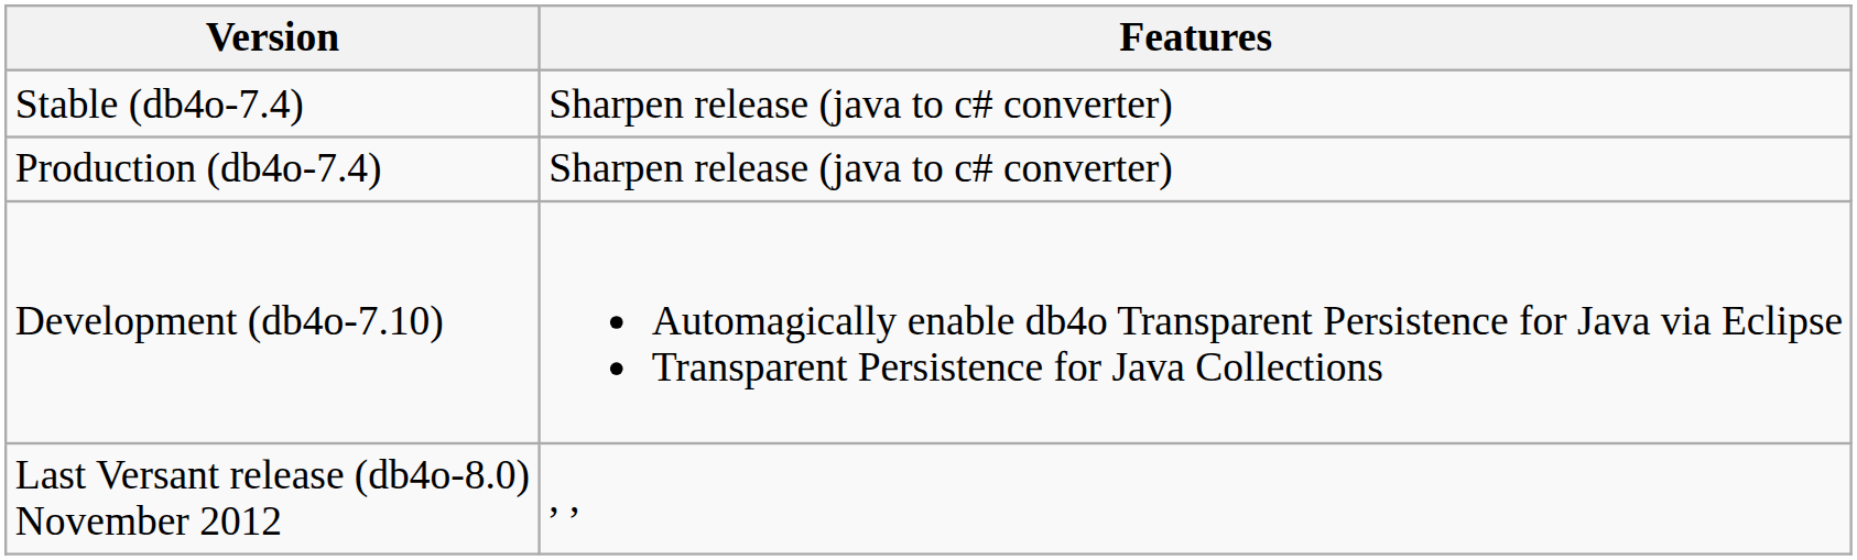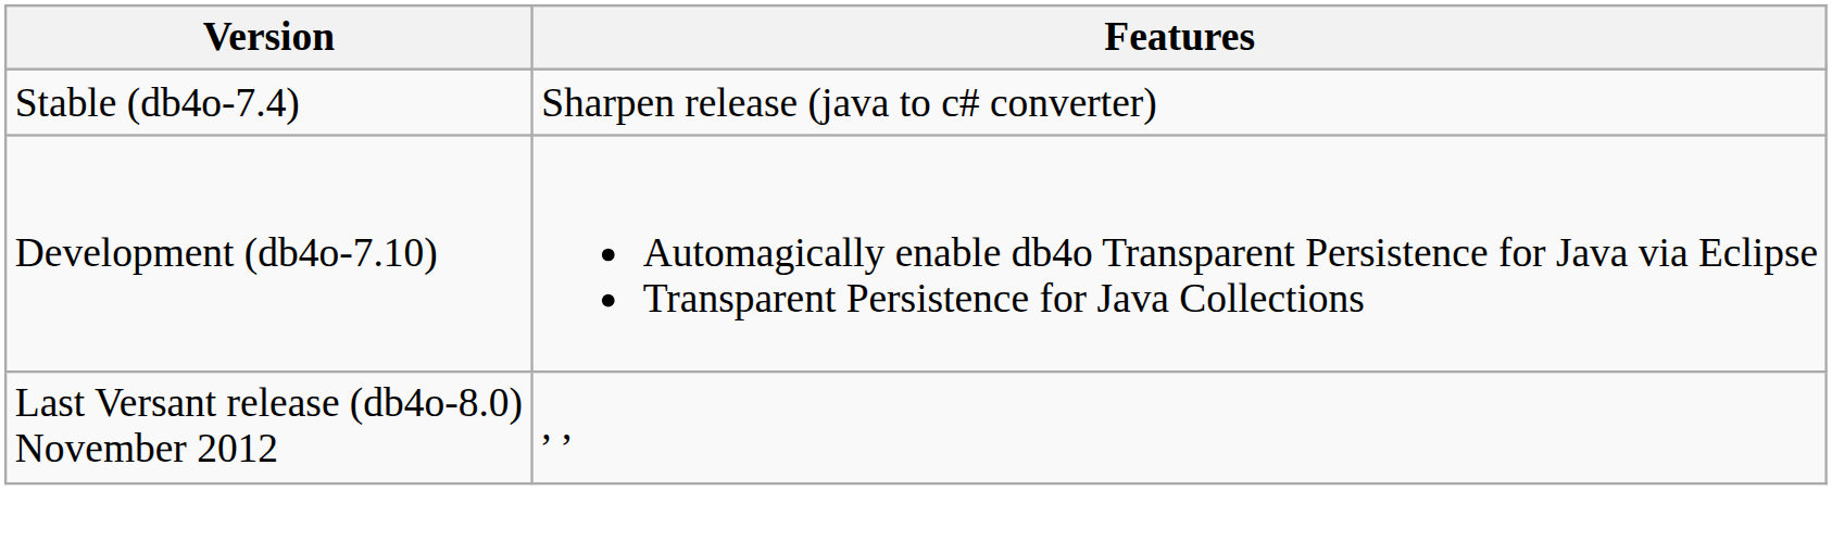- row: Production (db4o-7.4) | Sharpen release (java to c# converter)
